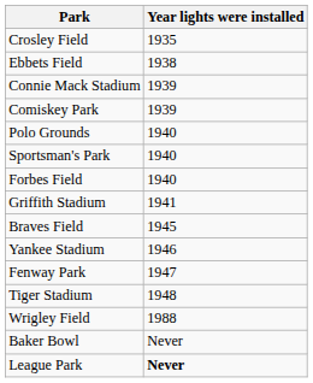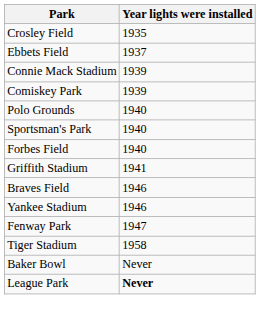Ebbets Field | Year lights were installed: 1938 -> 1937
Braves Field | Year lights were installed: 1945 -> 1946
Tiger Stadium | Year lights were installed: 1948 -> 1958
- row: Wrigley Field | 1988
